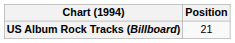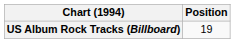US Album Rock Tracks (Billboard) | Position: 21 -> 19
